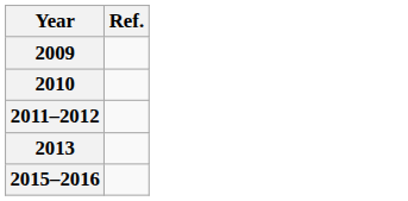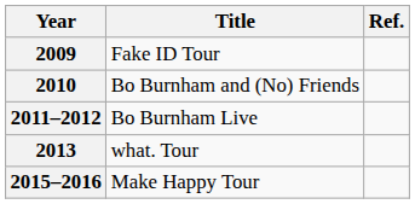+ column: Title | Fake ID Tour | Bo Burnham and (No) Friends | Bo Burnham Live | what. Tour | Make Happy Tour
